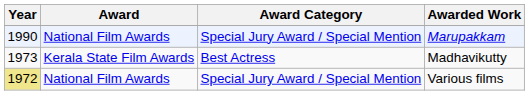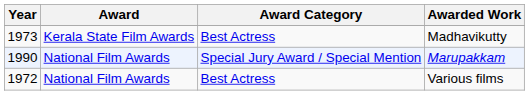rows swapped: Marupakkam <-> Madhavikutty
Various films | Year: khaki background -> no background
Various films | Award Category: Special Jury Award / Special Mention -> Best Actress
